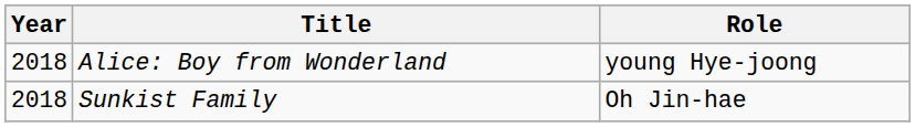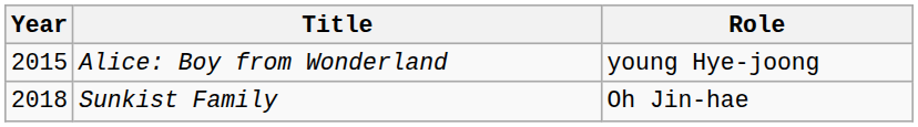Alice: Boy from Wonderland | Year: 2018 -> 2015
